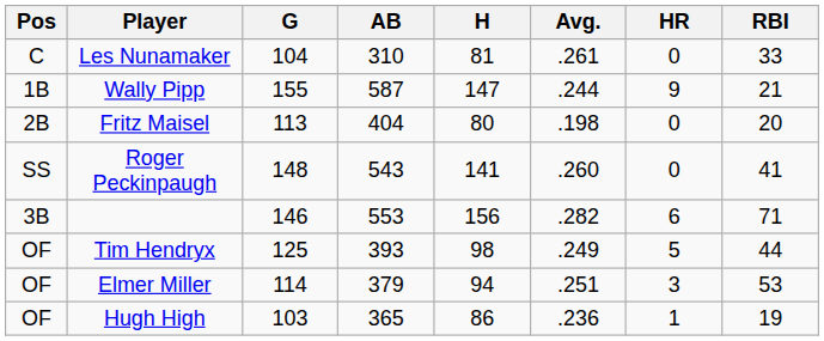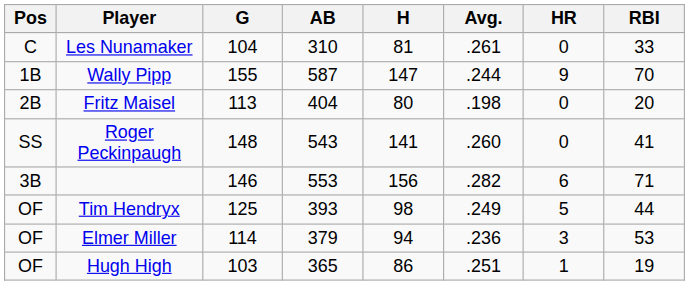Wally Pipp | RBI: 21 -> 70
Elmer Miller | Avg.: .251 -> .236
Hugh High | Avg.: .236 -> .251
